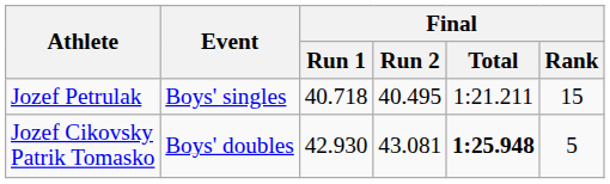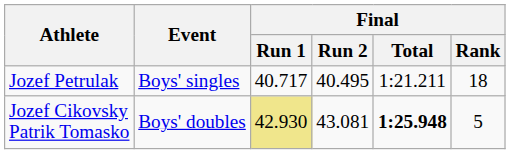Jozef Petrulak | Final / Run 1: 40.718 -> 40.717
Jozef Petrulak | Final / Rank: 15 -> 18
Jozef Cikovsky Patrik Tomasko | Final / Run 1: no background -> khaki background
